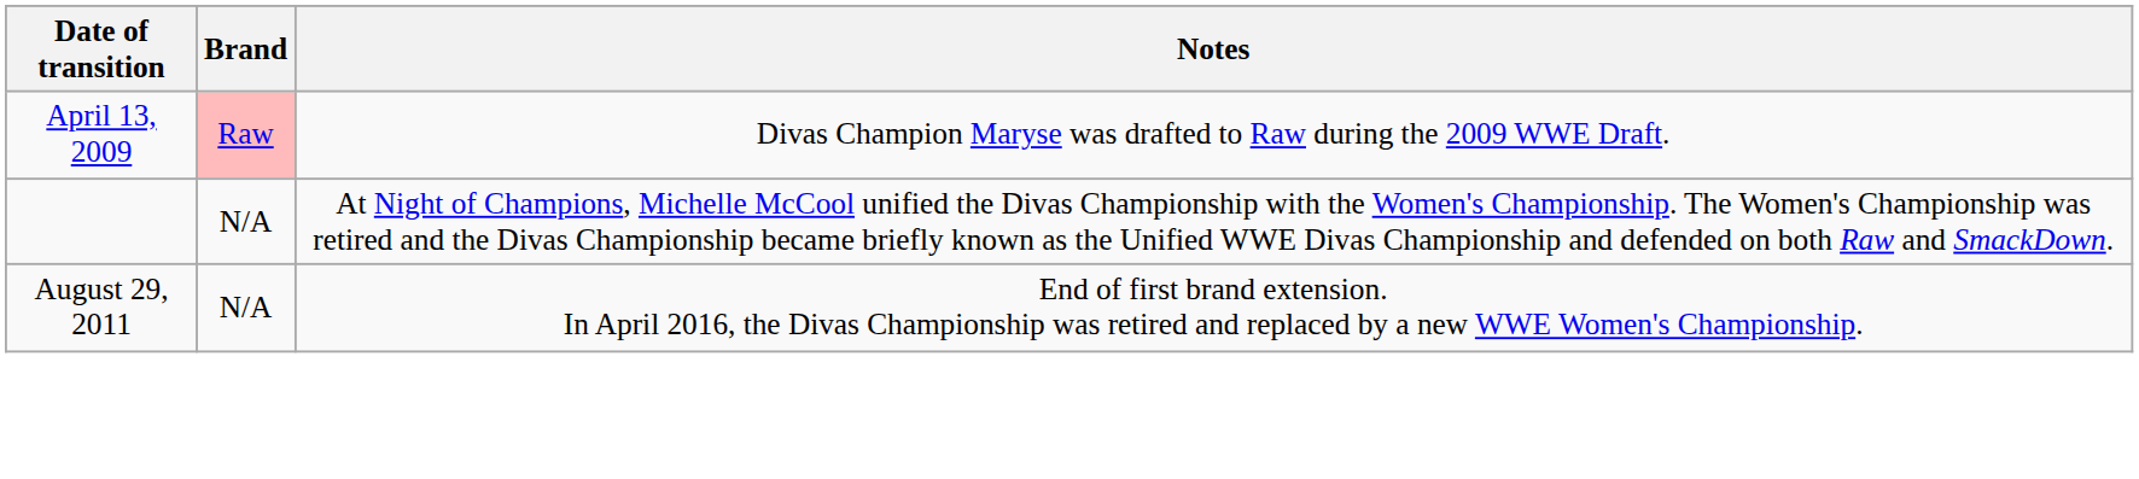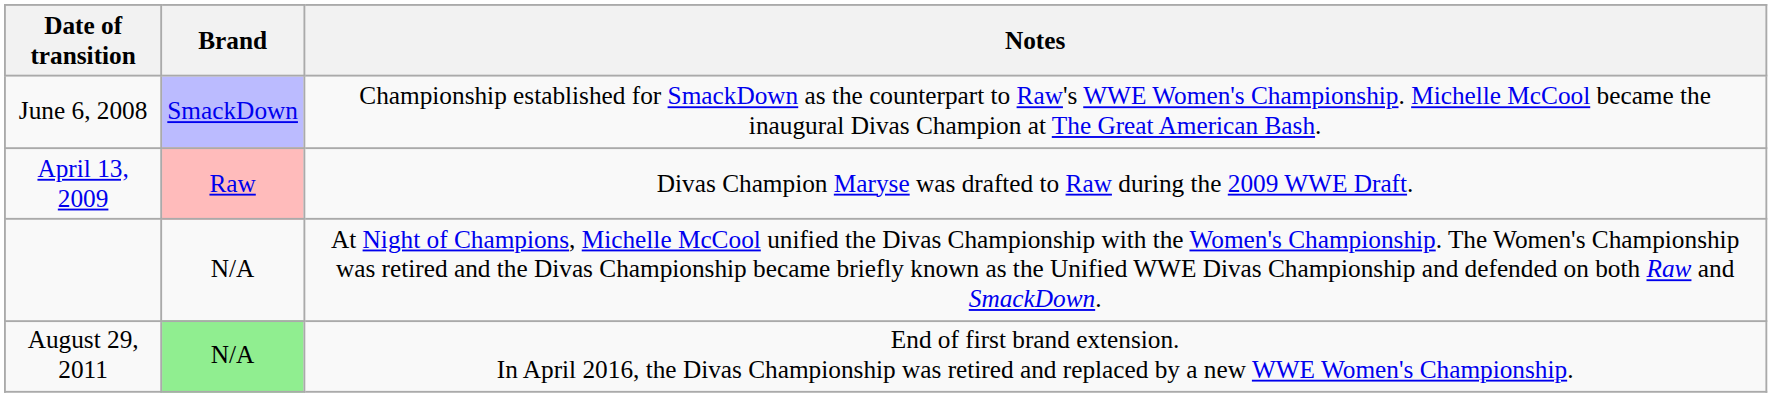+ row: June 6, 2008 | SmackDown | Championship established for SmackDown as the counterpart to Raw's WWE Women's Championship. Michelle McCool became the inaugural Divas Champion at The Great American Bash.
August 29, 2011 | Brand: no background -> lightgreen background
